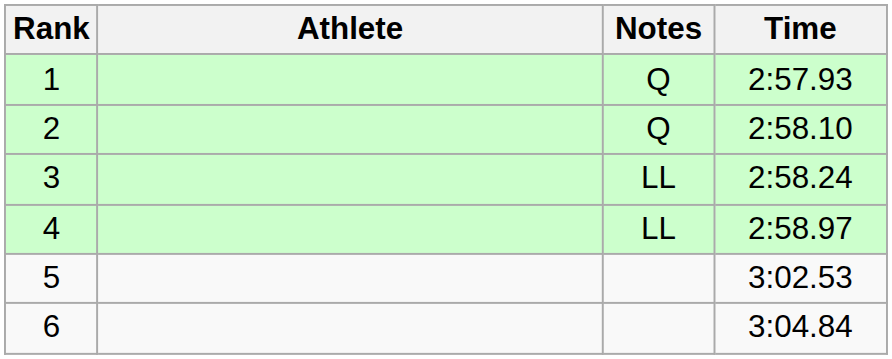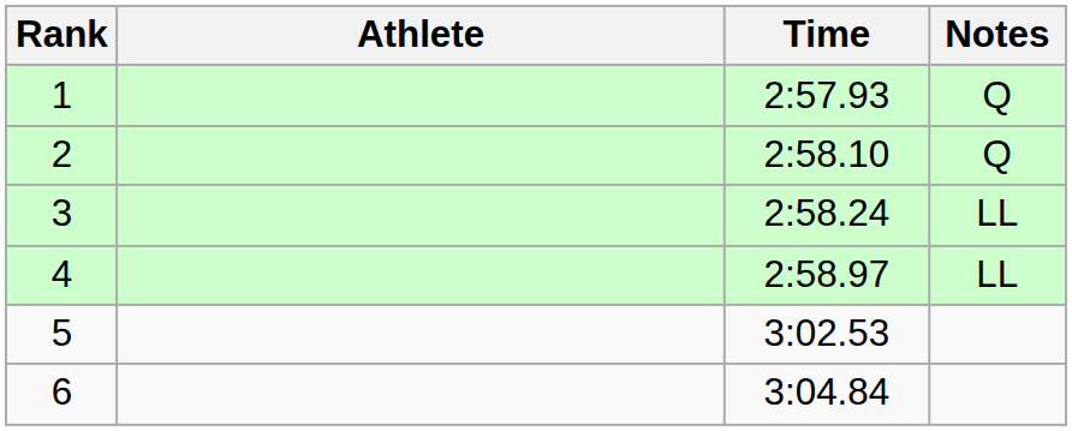columns swapped: Time <-> Notes
